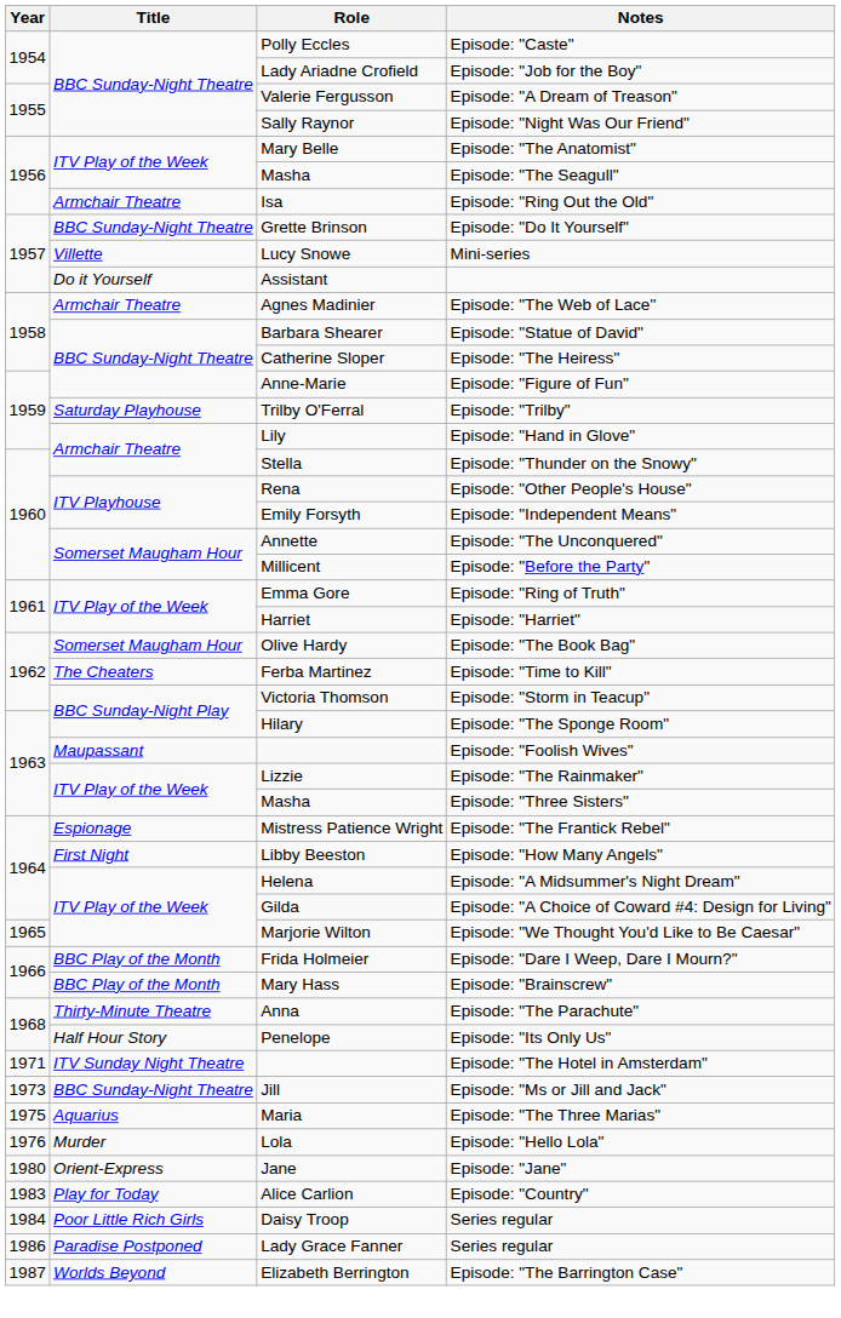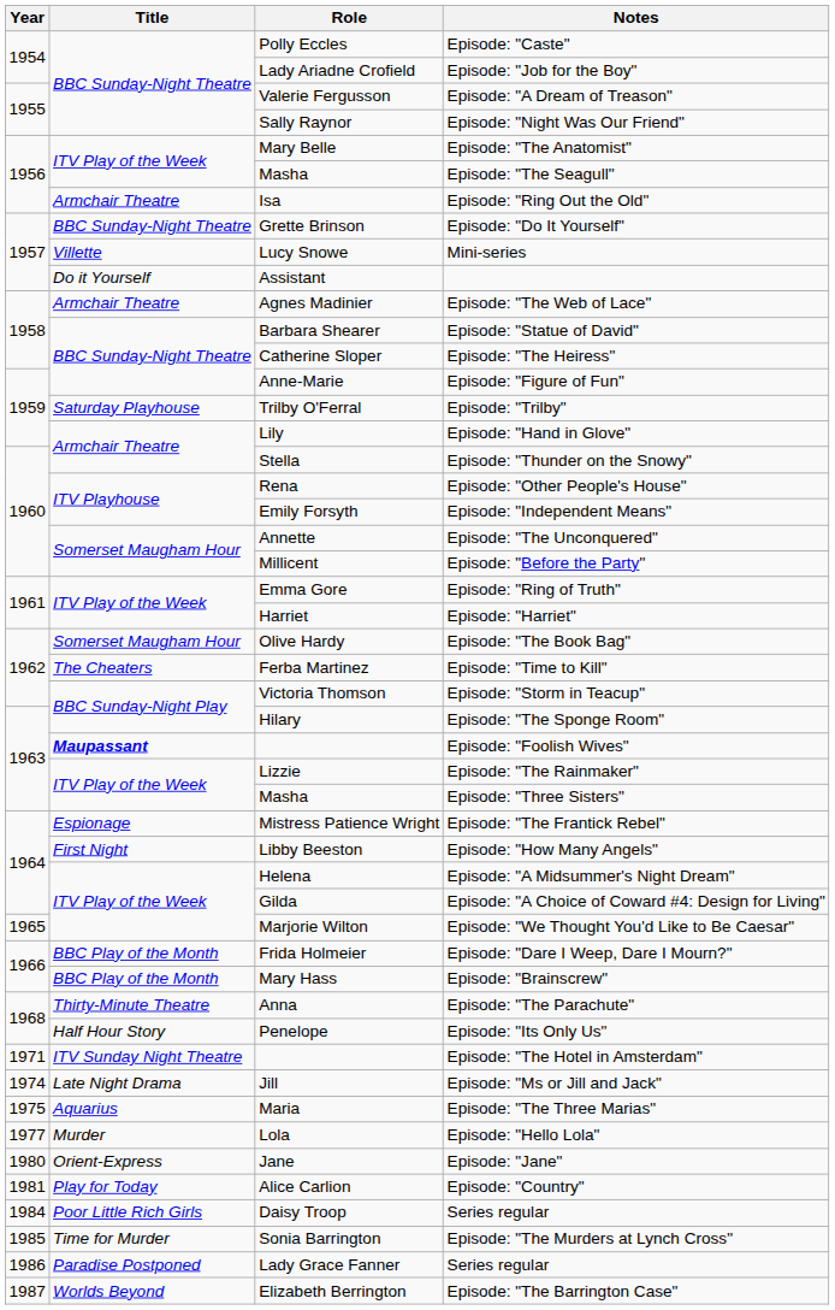Episode: "Foolish Wives" | Title: normal -> bold
Episode: "Ms or Jill and Jack" | Year: 1973 -> 1974
Episode: "Ms or Jill and Jack" | Title: BBC Sunday-Night Theatre -> Late Night Drama
Episode: "Hello Lola" | Year: 1976 -> 1977
Episode: "Country" | Year: 1983 -> 1981
+ row: 1985 | Time for Murder | Sonia Barrington | Episode: "The Murders at Lynch Cross"
